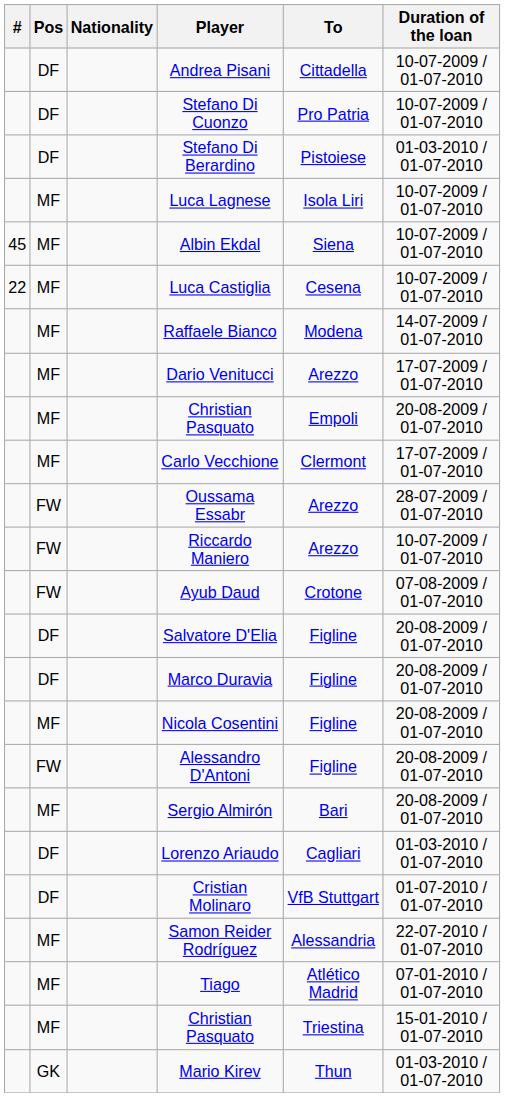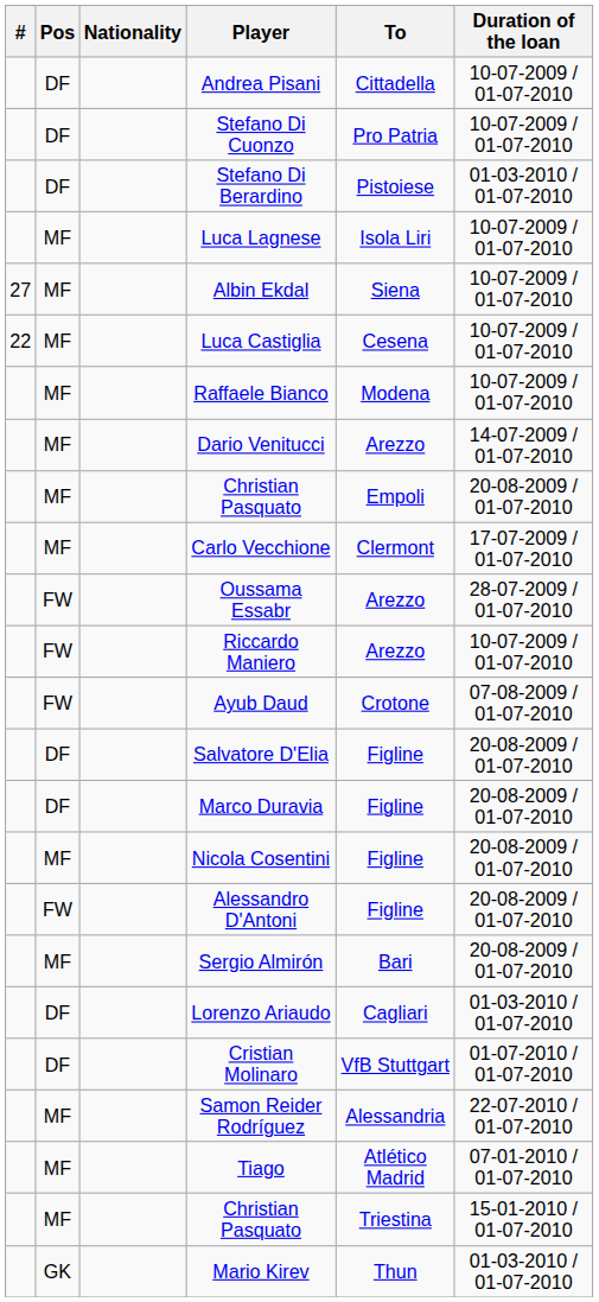Albin Ekdal | #: 45 -> 27
Raffaele Bianco | Duration of the loan: 14-07-2009 / 01-07-2010 -> 10-07-2009 / 01-07-2010
Dario Venitucci | Duration of the loan: 17-07-2009 / 01-07-2010 -> 14-07-2009 / 01-07-2010
